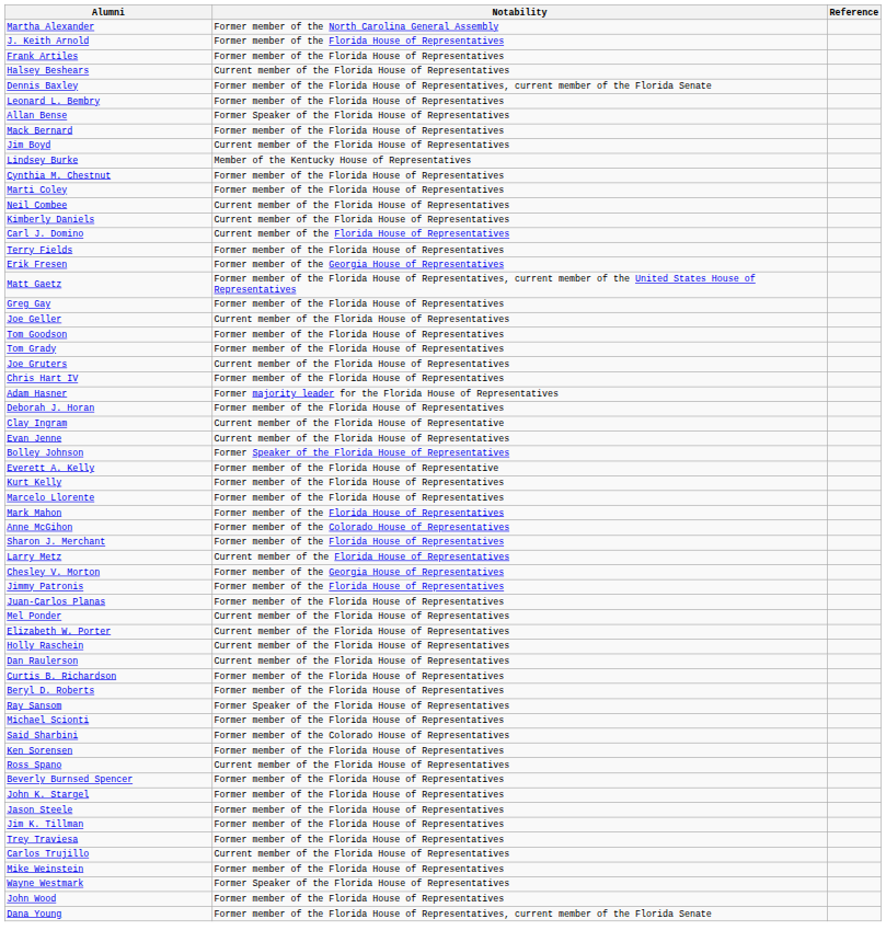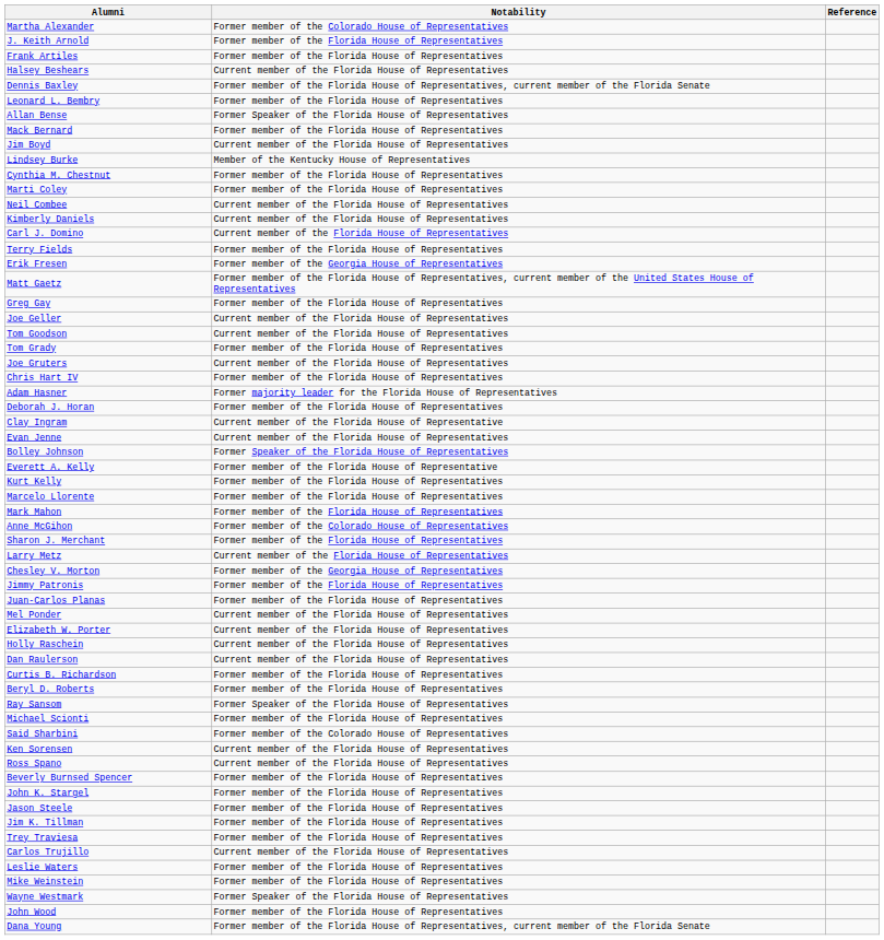Martha Alexander | Notability: Former member of the North Carolina General Assembly -> Former member of the Colorado House of Representatives
Tom Goodson | Notability: Former member of the Florida House of Representatives -> Current member of the Florida House of Representatives
Ken Sorensen | Notability: Former member of the Florida House of Representatives -> Current member of the Florida House of Representatives
+ row: Leslie Waters | Former member of the Florida House of Representatives
